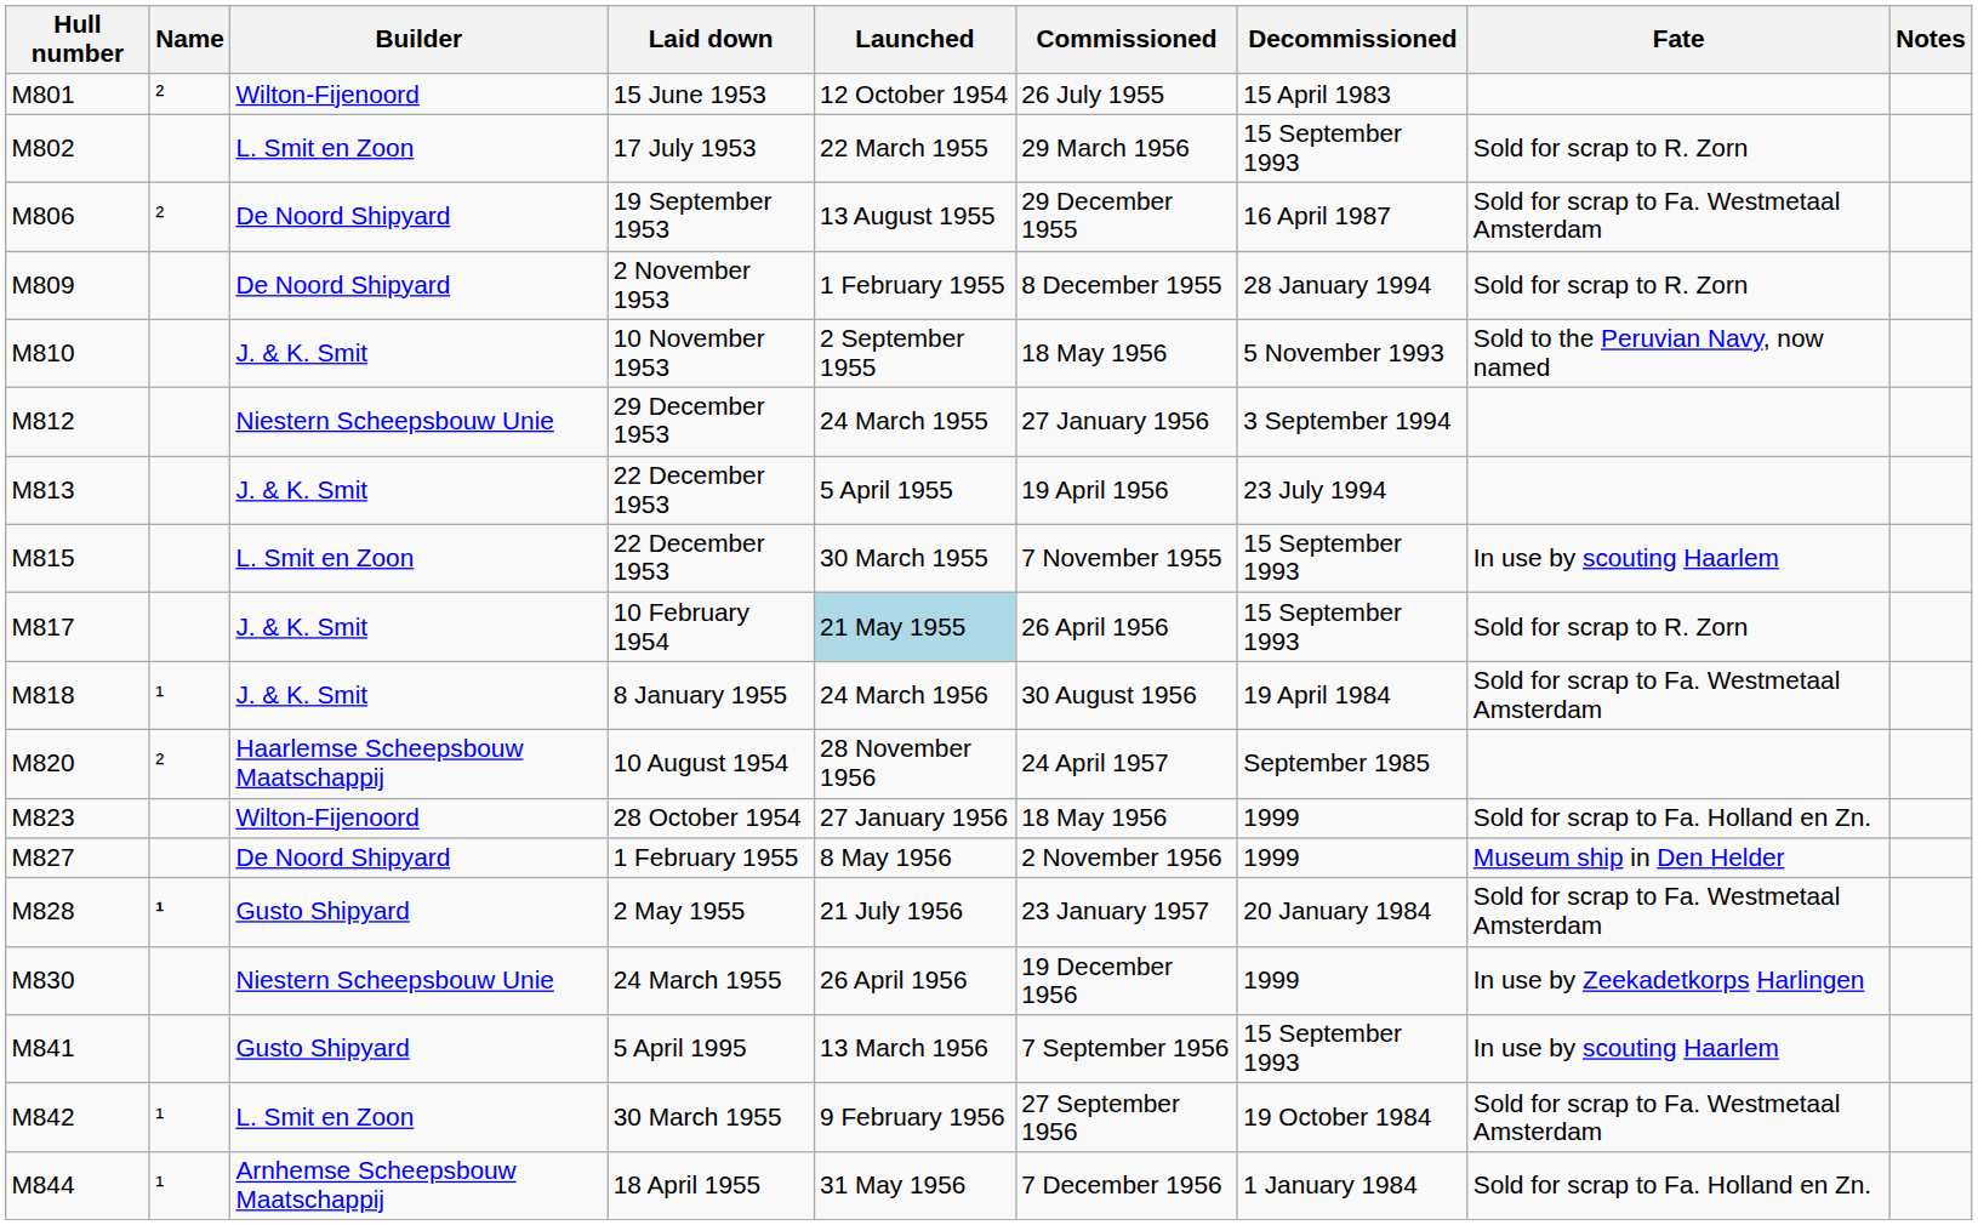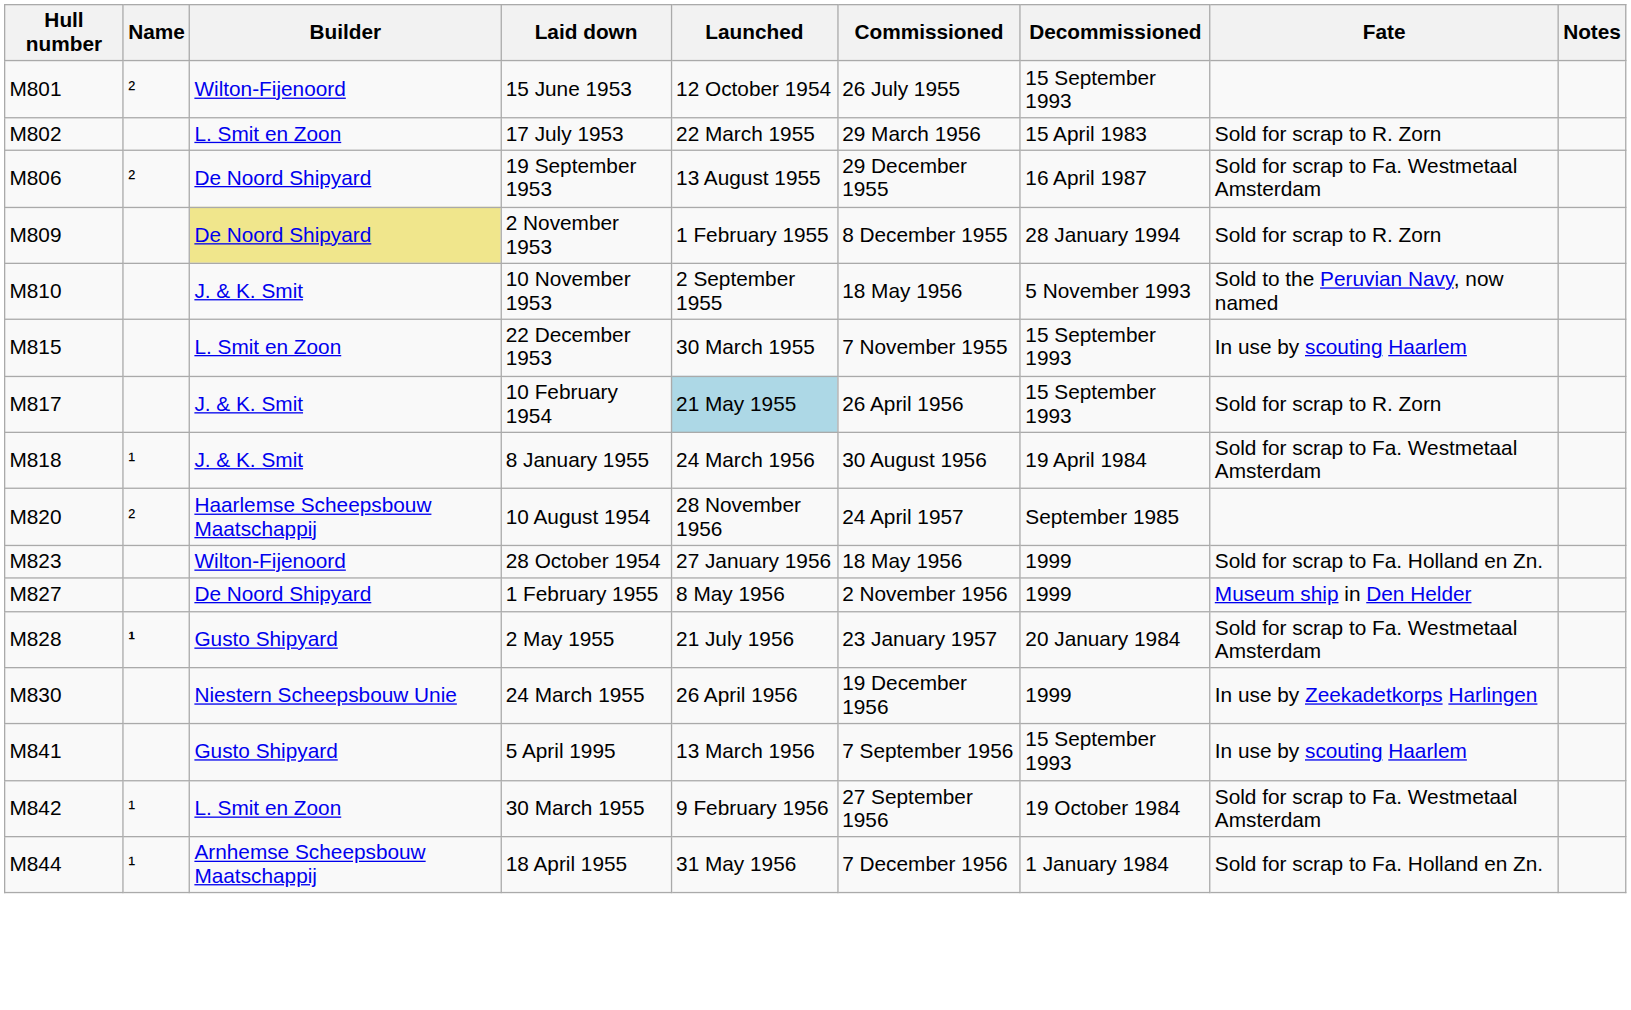15 June 1953 | Decommissioned: 15 April 1983 -> 15 September 1993
17 July 1953 | Decommissioned: 15 September 1993 -> 15 April 1983
2 November 1953 | Builder: no background -> khaki background
- row: M812 | Niestern Scheepsbouw Unie | 29 December 1953 | 24 March 1955 | 27 January 1956 | 3 September 1994
- row: M813 | J. & K. Smit | 22 December 1953 | 5 April 1955 | 19 April 1956 | 23 July 1994
